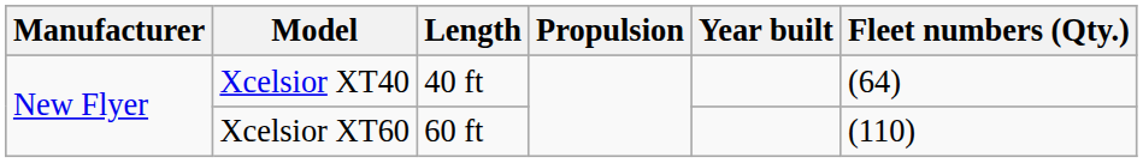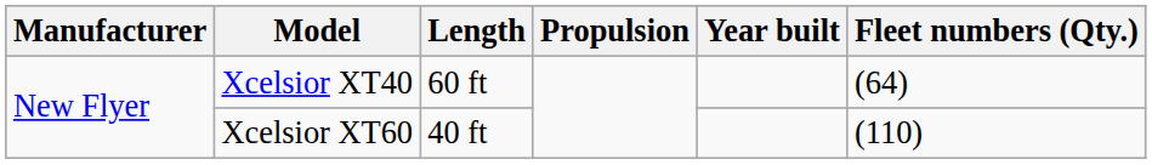Xcelsior XT40 | Length: 40 ft -> 60 ft
Xcelsior XT60 | Length: 60 ft -> 40 ft
